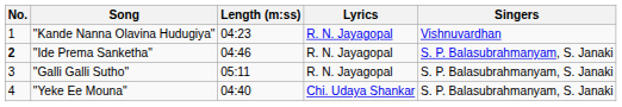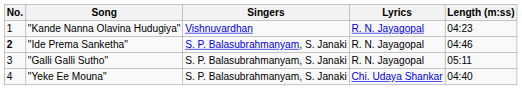columns swapped: Singers <-> Length (m:ss)
